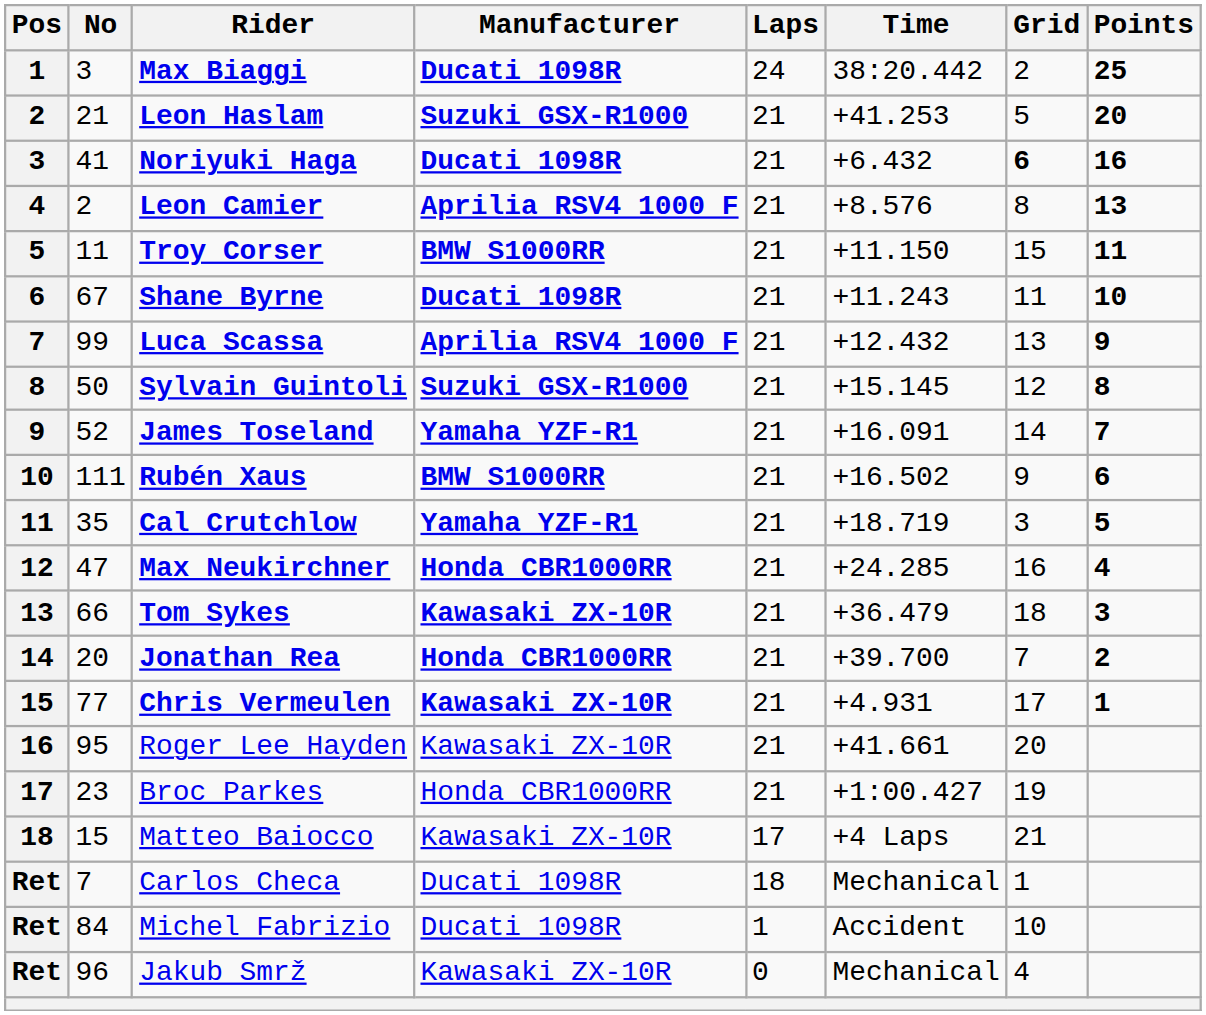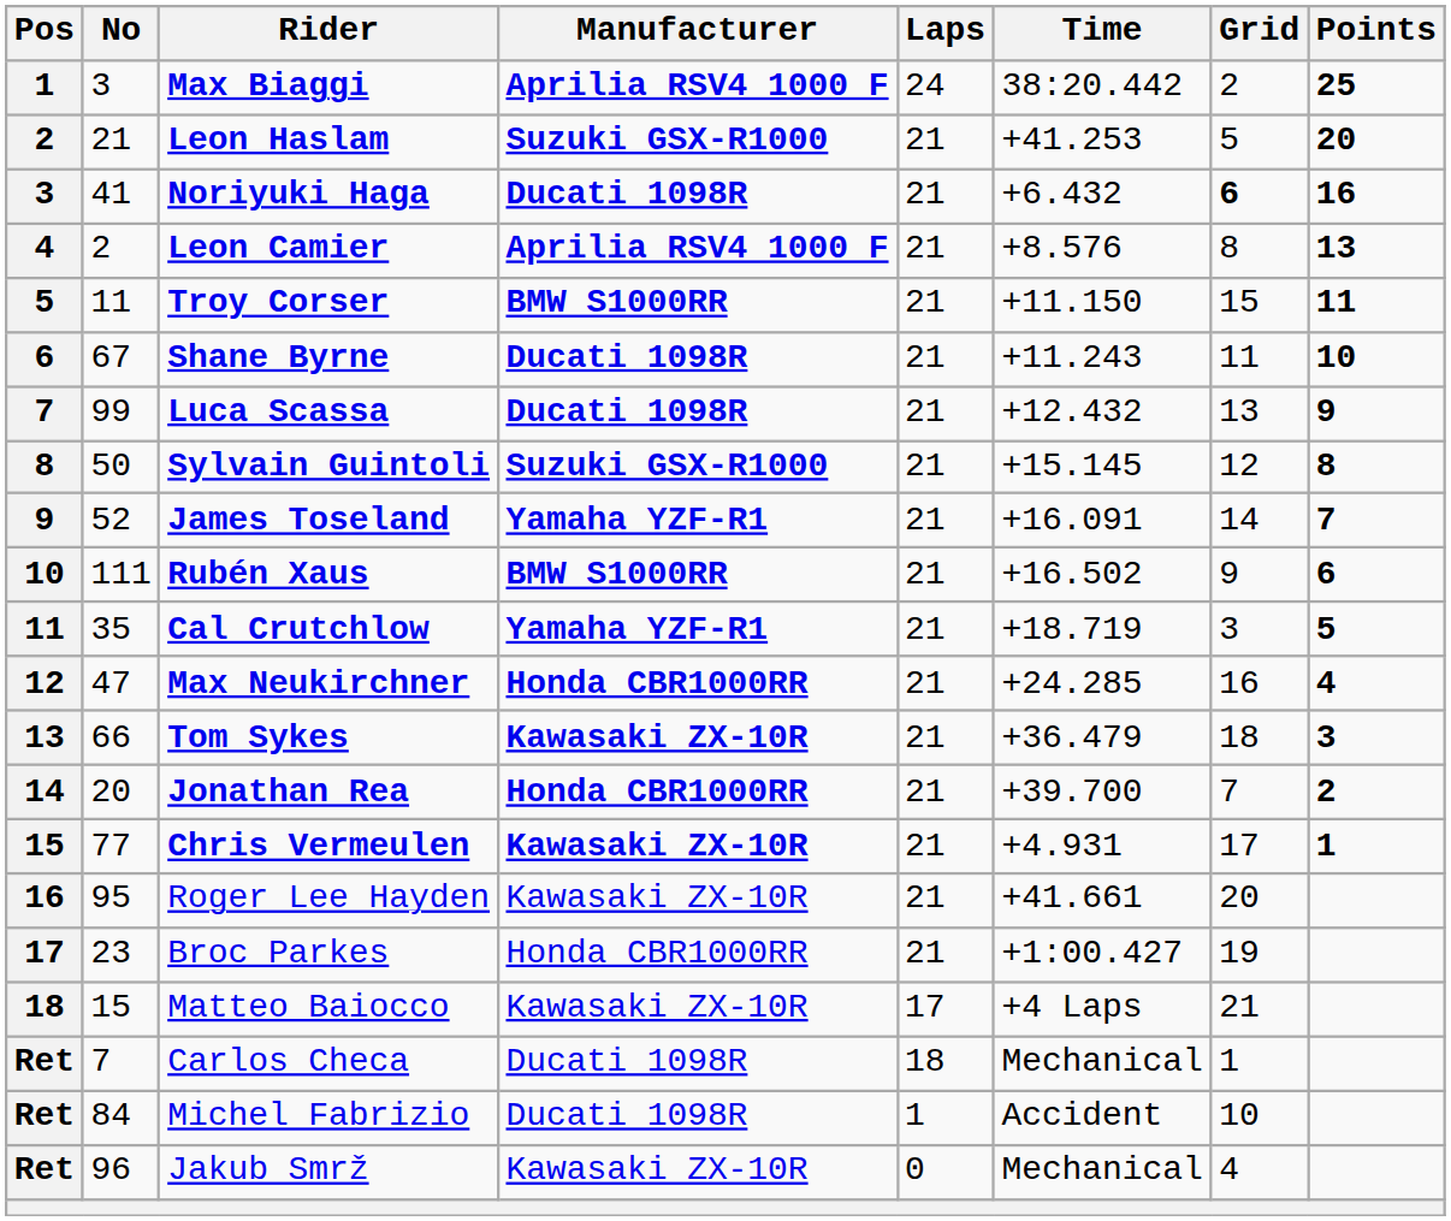Max Biaggi | Manufacturer: Ducati 1098R -> Aprilia RSV4 1000 F
Luca Scassa | Manufacturer: Aprilia RSV4 1000 F -> Ducati 1098R
